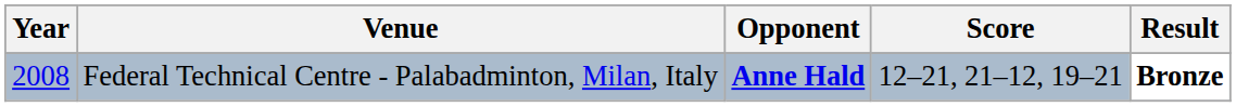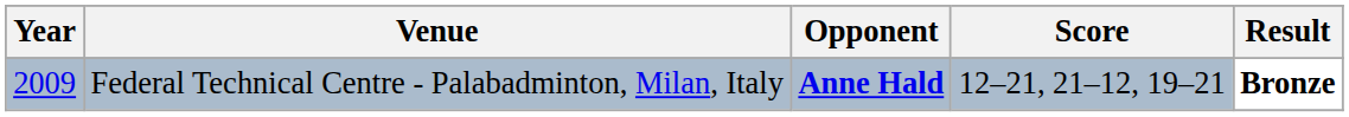Federal Technical Centre - Palabadminton, Milan, Italy | Year: 2008 -> 2009
